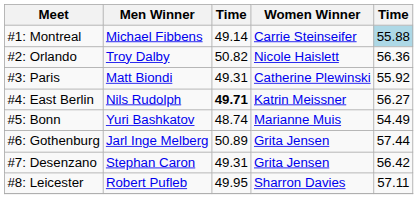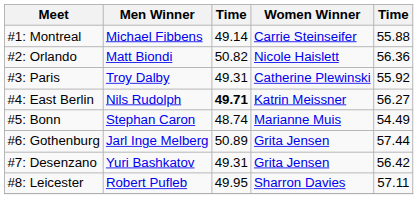#1: Montreal | column 5: lightblue background -> no background
#2: Orlando | Men Winner: Troy Dalby -> Matt Biondi
#3: Paris | Men Winner: Matt Biondi -> Troy Dalby
#5: Bonn | Men Winner: Yuri Bashkatov -> Stephan Caron
#7: Desenzano | Men Winner: Stephan Caron -> Yuri Bashkatov
